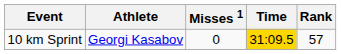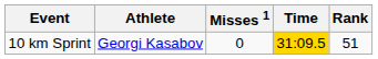10 km Sprint | Rank: 57 -> 51
